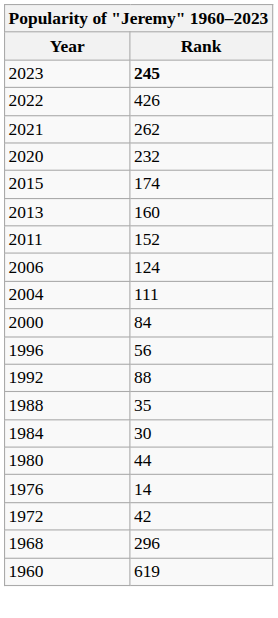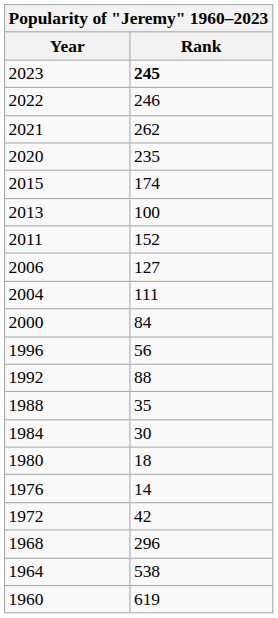2022 | Rank: 426 -> 246
2020 | Rank: 232 -> 235
2013 | Rank: 160 -> 100
2006 | Rank: 124 -> 127
1980 | Rank: 44 -> 18
+ row: 1964 | 538
